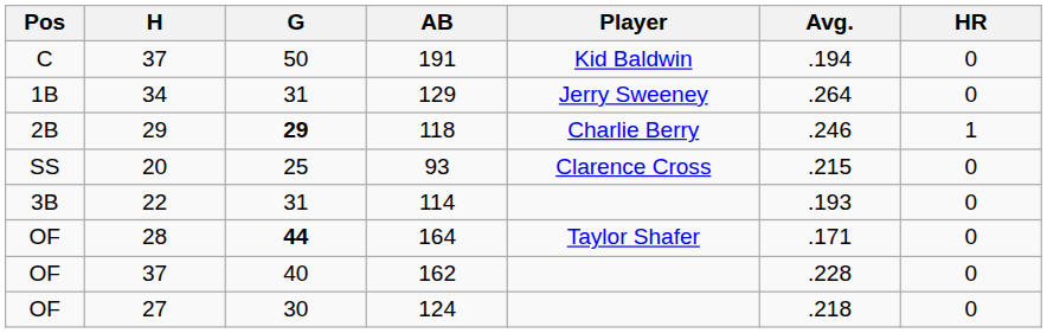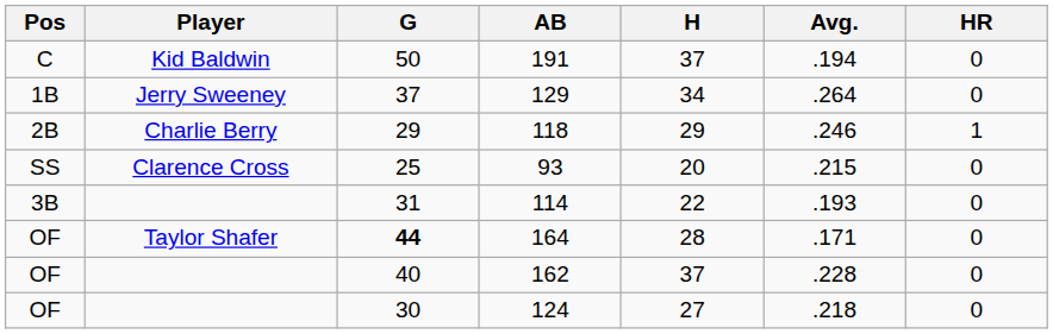columns swapped: Player <-> H
129 | G: 31 -> 37
118 | G: bold -> normal
